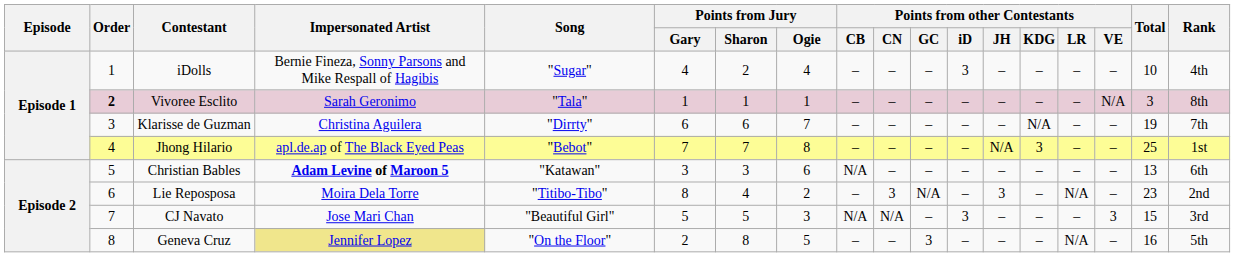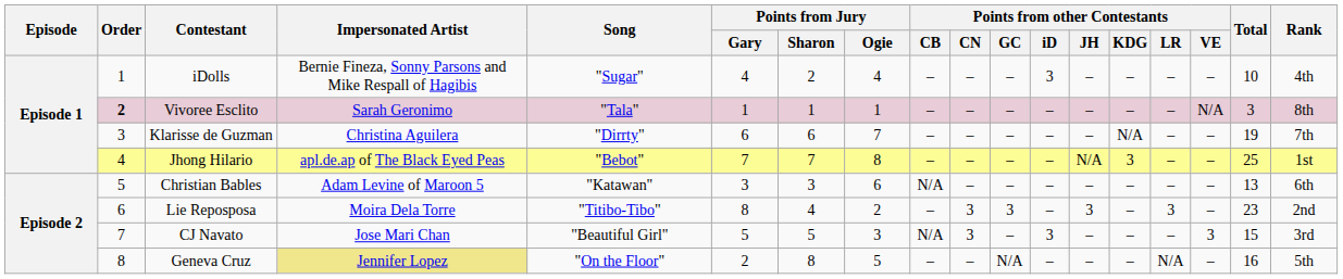Christian Bables | Impersonated Artist: bold -> normal
Lie Reposposa | Points from other Contestants / GC: N/A -> 3
Lie Reposposa | Points from other Contestants / LR: N/A -> 3
CJ Navato | Points from other Contestants / CN: N/A -> 3
Geneva Cruz | Points from other Contestants / GC: 3 -> N/A
